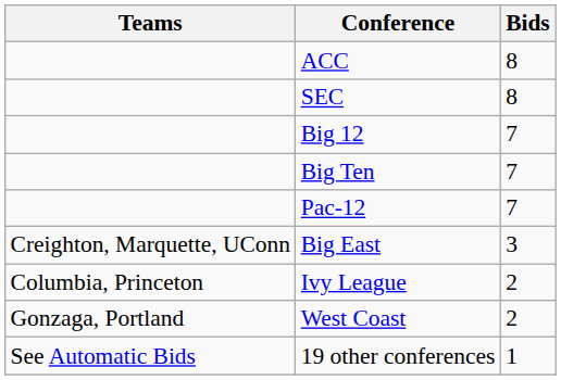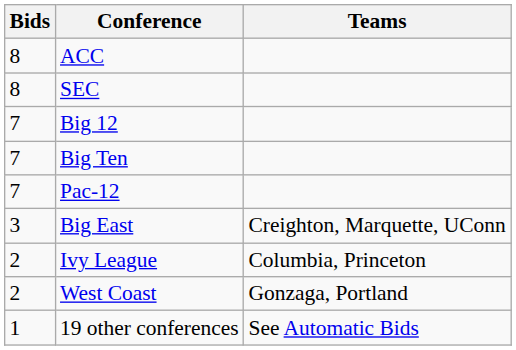columns swapped: Bids <-> Teams
